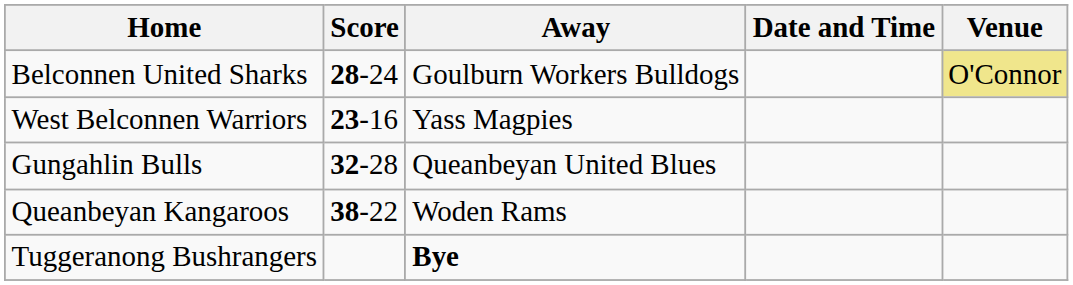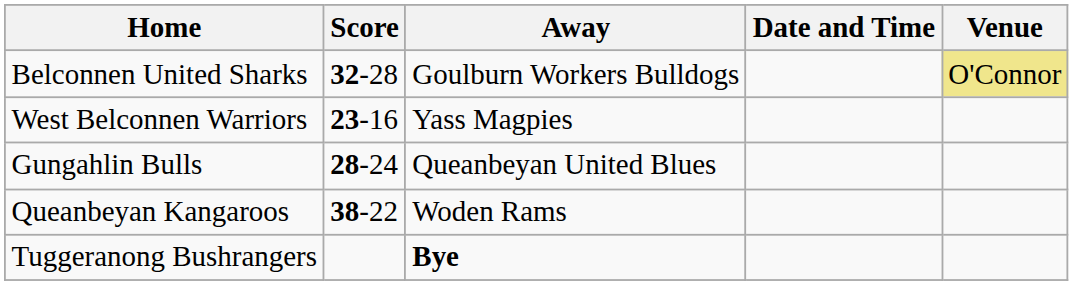Belconnen United Sharks | Score: 28-24 -> 32-28
Gungahlin Bulls | Score: 32-28 -> 28-24
